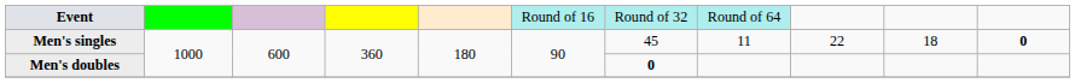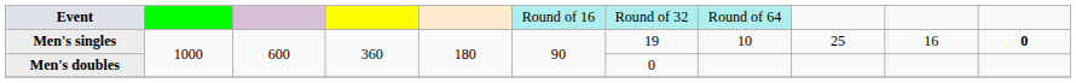Men's singles | column 7: 45 -> 19
Men's singles | column 8: 11 -> 10
Men's singles | column 9: 22 -> 25
Men's singles | column 10: 18 -> 16
Men's doubles | column 7: bold -> normal
